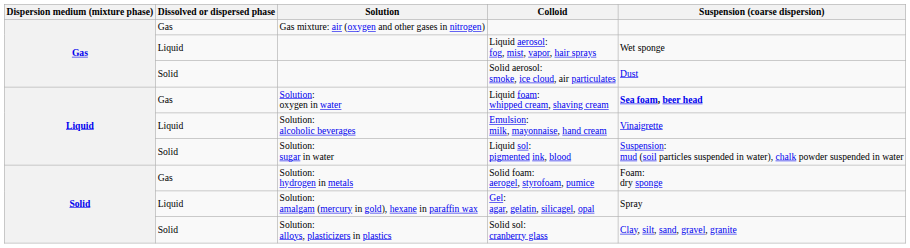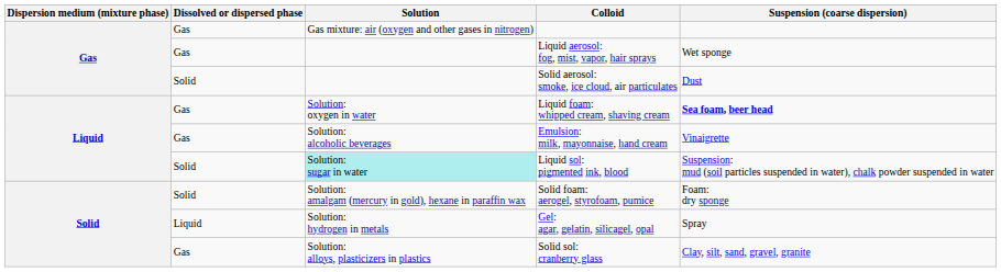Liquid aerosol: fog, mist, vapor, hair sprays | Dissolved or dispersed phase: Liquid -> Gas
Emulsion: milk, mayonnaise, hand cream | Dissolved or dispersed phase: Liquid -> Gas
Liquid sol: pigmented ink, blood | Solution: no background -> paleturquoise background
Solid foam: aerogel, styrofoam, pumice | Dissolved or dispersed phase: Gas -> Solid
Solid foam: aerogel, styrofoam, pumice | Solution: Solution: hydrogen in metals -> Solution: amalgam (mercury in gold), hexane in paraffin wax
Gel: agar, gelatin, silicagel, opal | Solution: Solution: amalgam (mercury in gold), hexane in paraffin wax -> Solution: hydrogen in metals
Solid sol: cranberry glass | Dissolved or dispersed phase: Solid -> Gas
